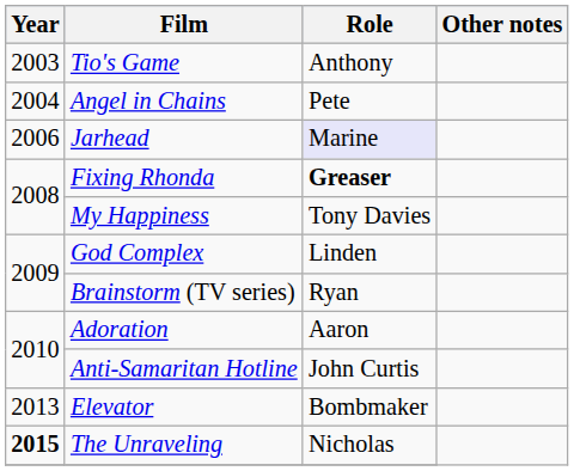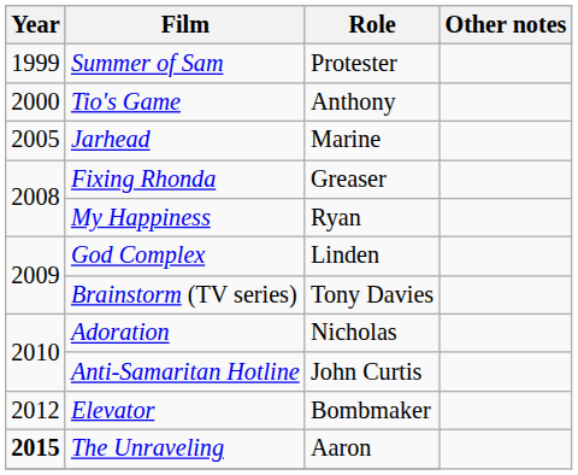+ row: 1999 | Summer of Sam | Protester
Tio's Game | Year: 2003 -> 2000
- row: 2004 | Angel in Chains | Pete
Jarhead | Year: 2006 -> 2005
Jarhead | Role: lavender background -> no background
Fixing Rhonda | Role: bold -> normal
My Happiness | Role: Tony Davies -> Ryan
Brainstorm (TV series) | Role: Ryan -> Tony Davies
Adoration | Role: Aaron -> Nicholas
Elevator | Year: 2013 -> 2012
The Unraveling | Role: Nicholas -> Aaron
